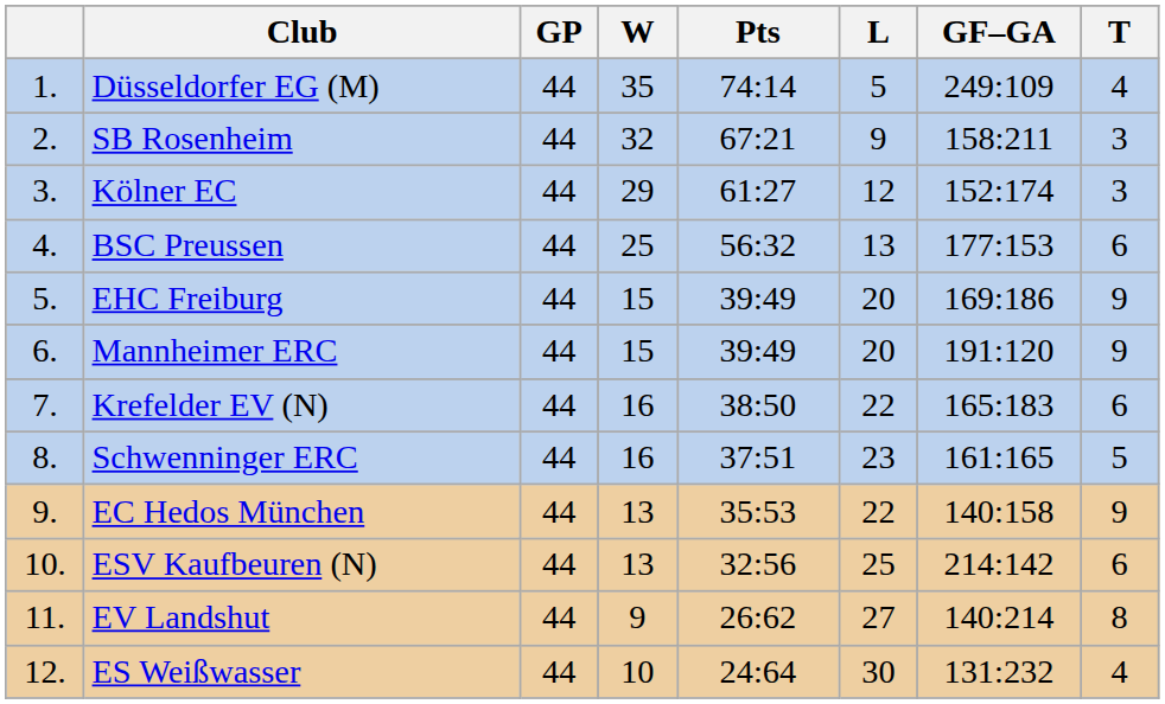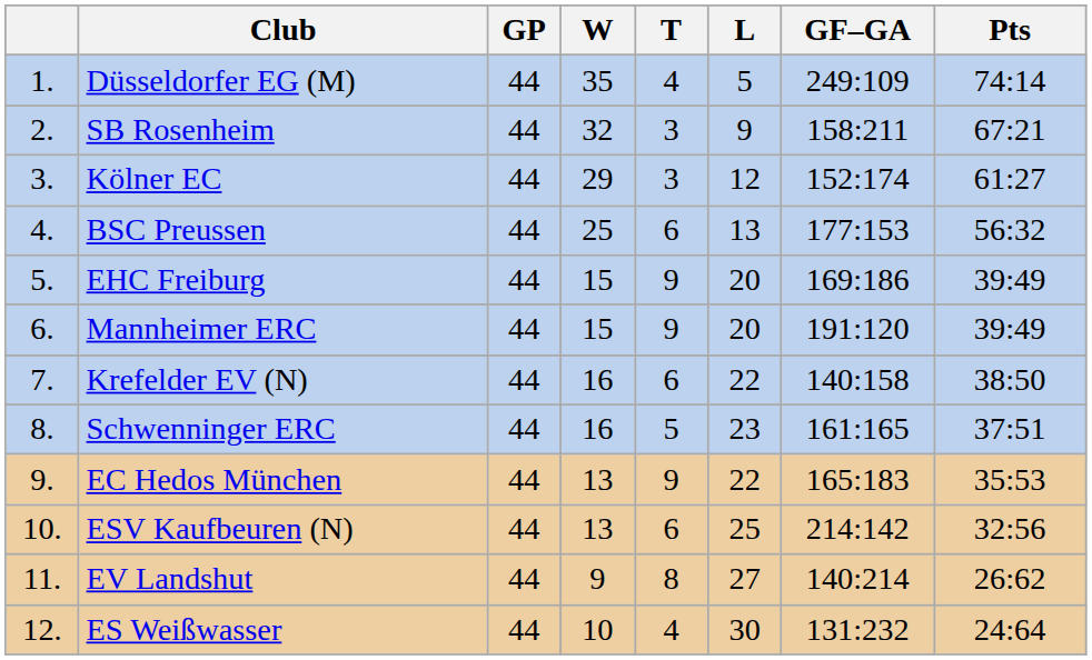columns swapped: T <-> Pts
Krefelder EV (N) | GF–GA: 165:183 -> 140:158
EC Hedos München | GF–GA: 140:158 -> 165:183
